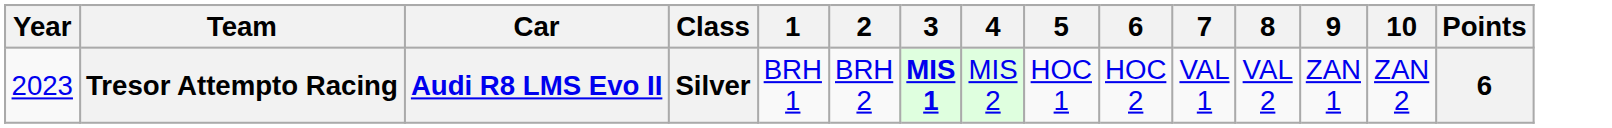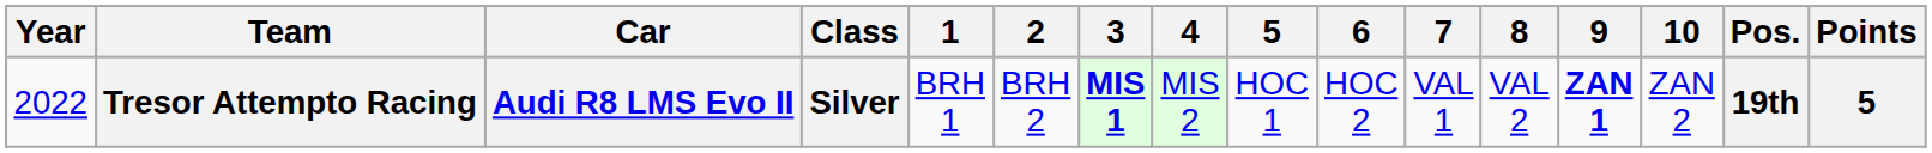+ column: Pos. | 19th
Tresor Attempto Racing | Year: 2023 -> 2022
Tresor Attempto Racing | 9: normal -> bold
Tresor Attempto Racing | Points: 6 -> 5
